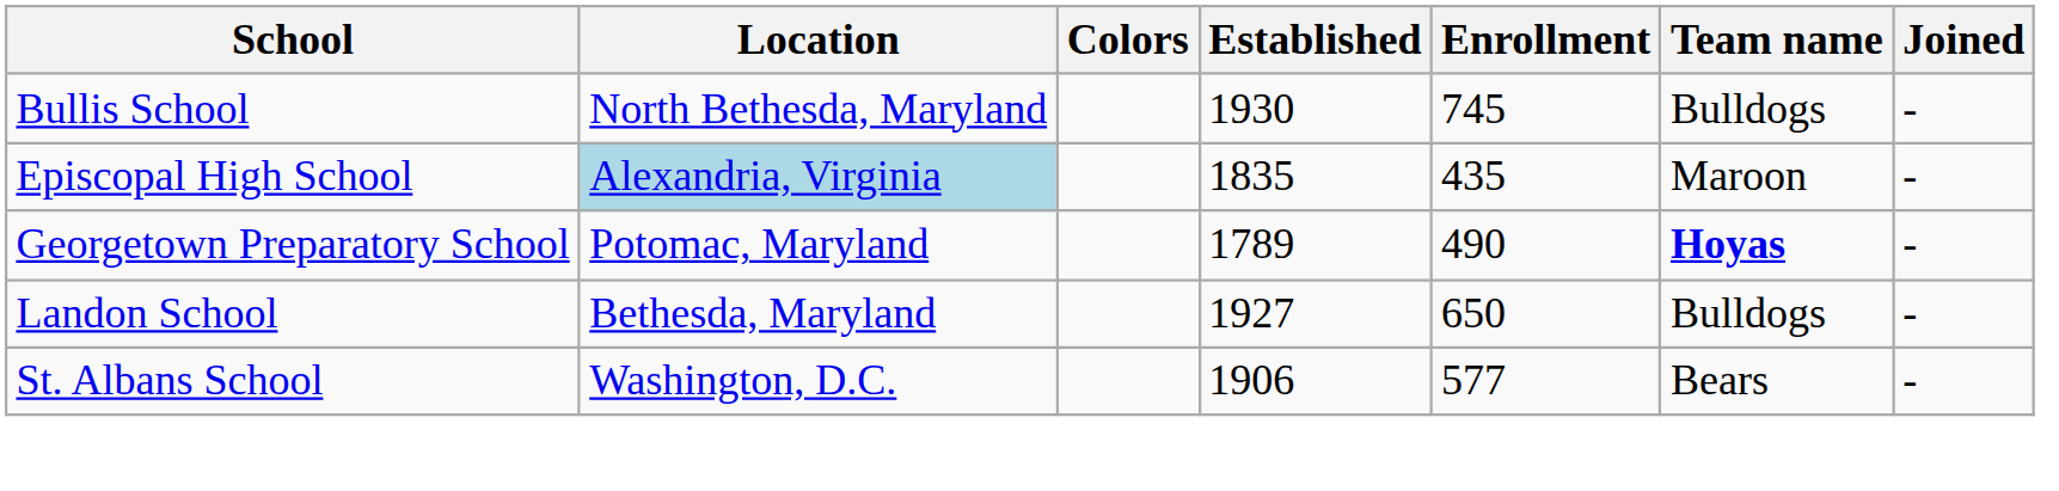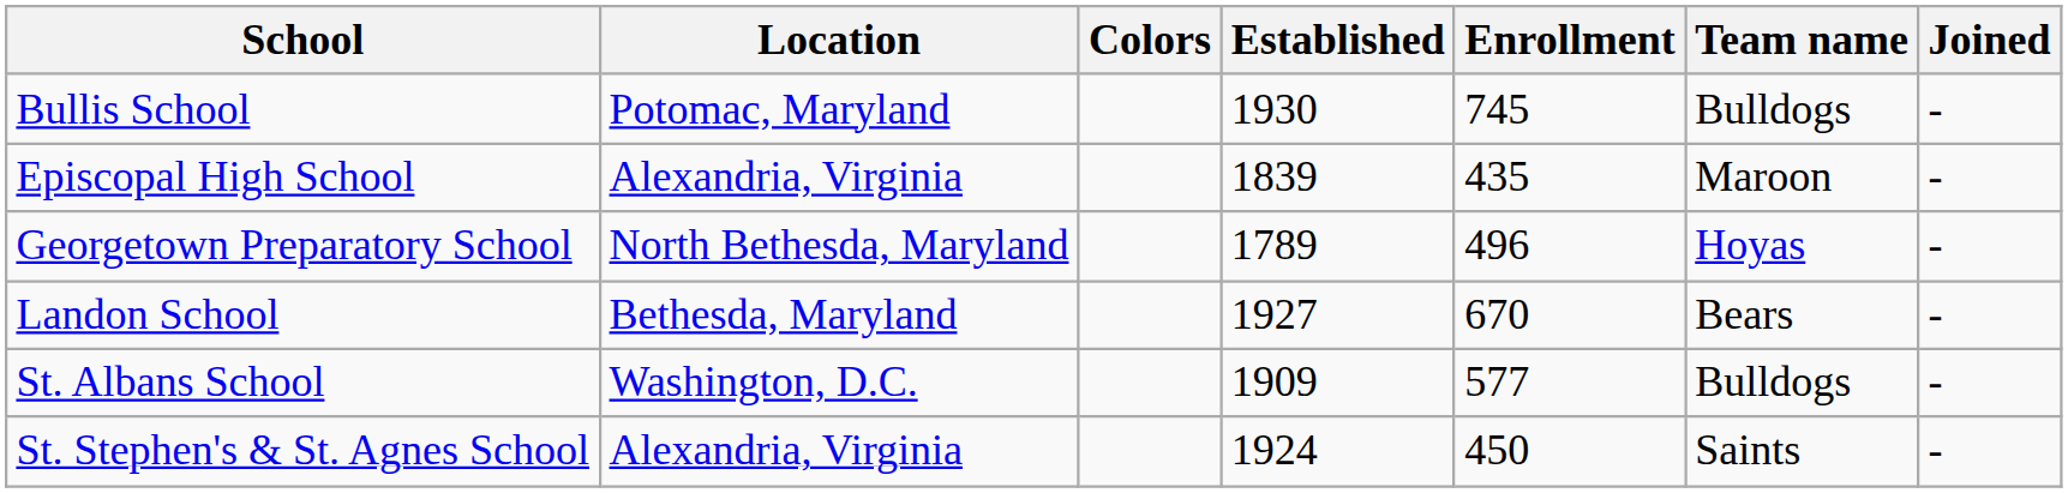Bullis School | Location: North Bethesda, Maryland -> Potomac, Maryland
Episcopal High School | Location: lightblue background -> no background
Episcopal High School | Established: 1835 -> 1839
Georgetown Preparatory School | Location: Potomac, Maryland -> North Bethesda, Maryland
Georgetown Preparatory School | Enrollment: 490 -> 496
Georgetown Preparatory School | Team name: bold -> normal
Landon School | Enrollment: 650 -> 670
Landon School | Team name: Bulldogs -> Bears
St. Albans School | Established: 1906 -> 1909
St. Albans School | Team name: Bears -> Bulldogs
+ row: St. Stephen's & St. Agnes School | Alexandria, Virginia | 1924 | 450 | Saints | -
